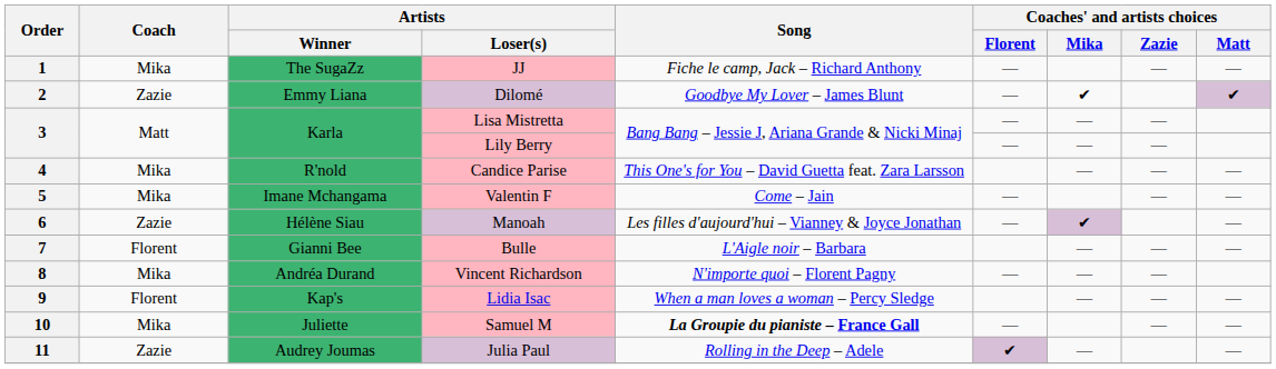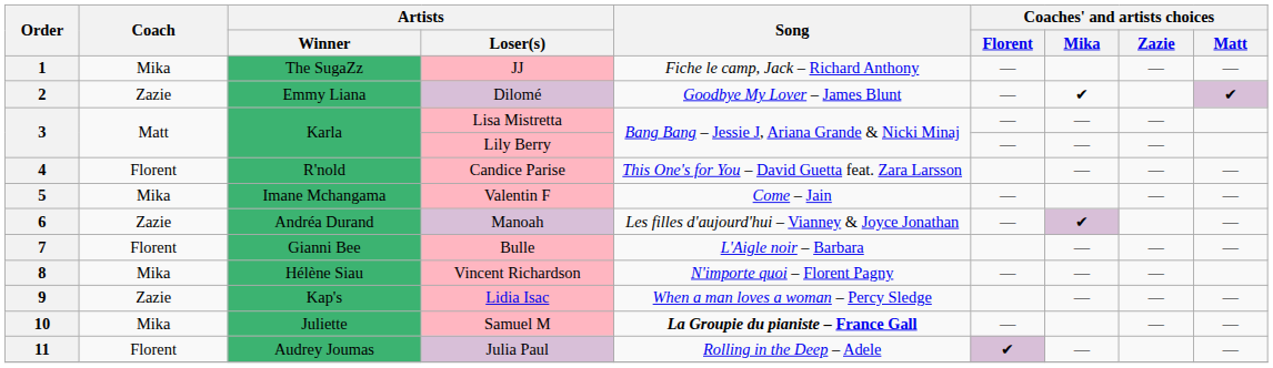4 | Coach: Mika -> Florent
6 | Artists / Winner: Hélène Siau -> Andréa Durand
8 | Artists / Winner: Andréa Durand -> Hélène Siau
9 | Coach: Florent -> Zazie
11 | Coach: Zazie -> Florent
